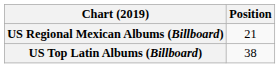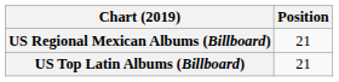US Top Latin Albums (Billboard) | Position: 38 -> 21
